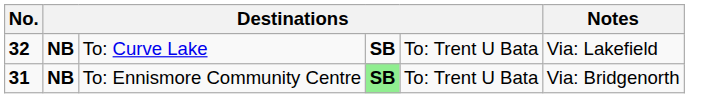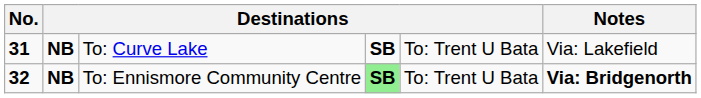To: Curve Lake | No.: 32 -> 31
To: Ennismore Community Centre | No.: 31 -> 32
To: Ennismore Community Centre | Notes: normal -> bold
